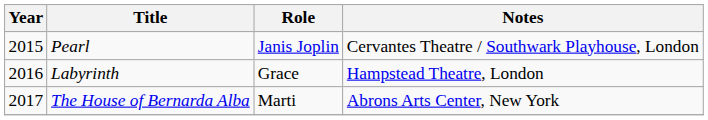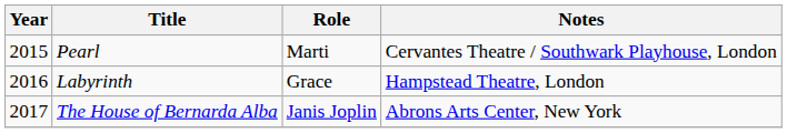Pearl | Role: Janis Joplin -> Marti
The House of Bernarda Alba | Role: Marti -> Janis Joplin
